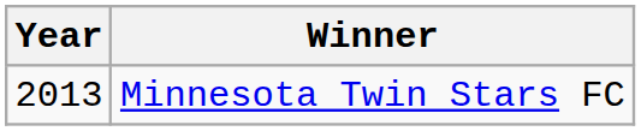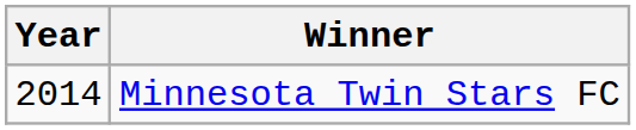Minnesota Twin Stars FC | Year: 2013 -> 2014
